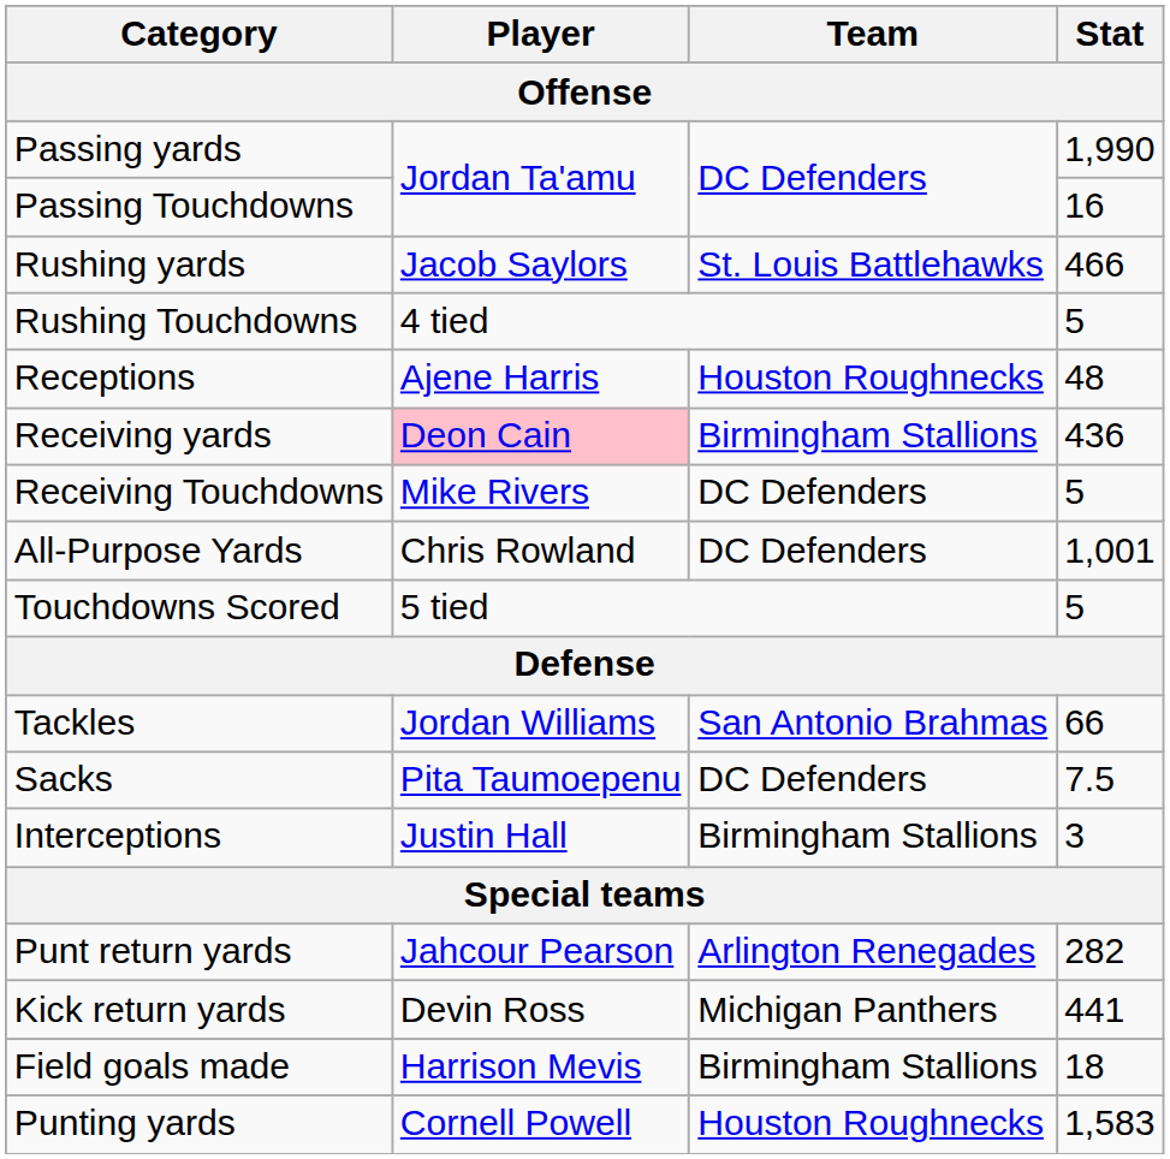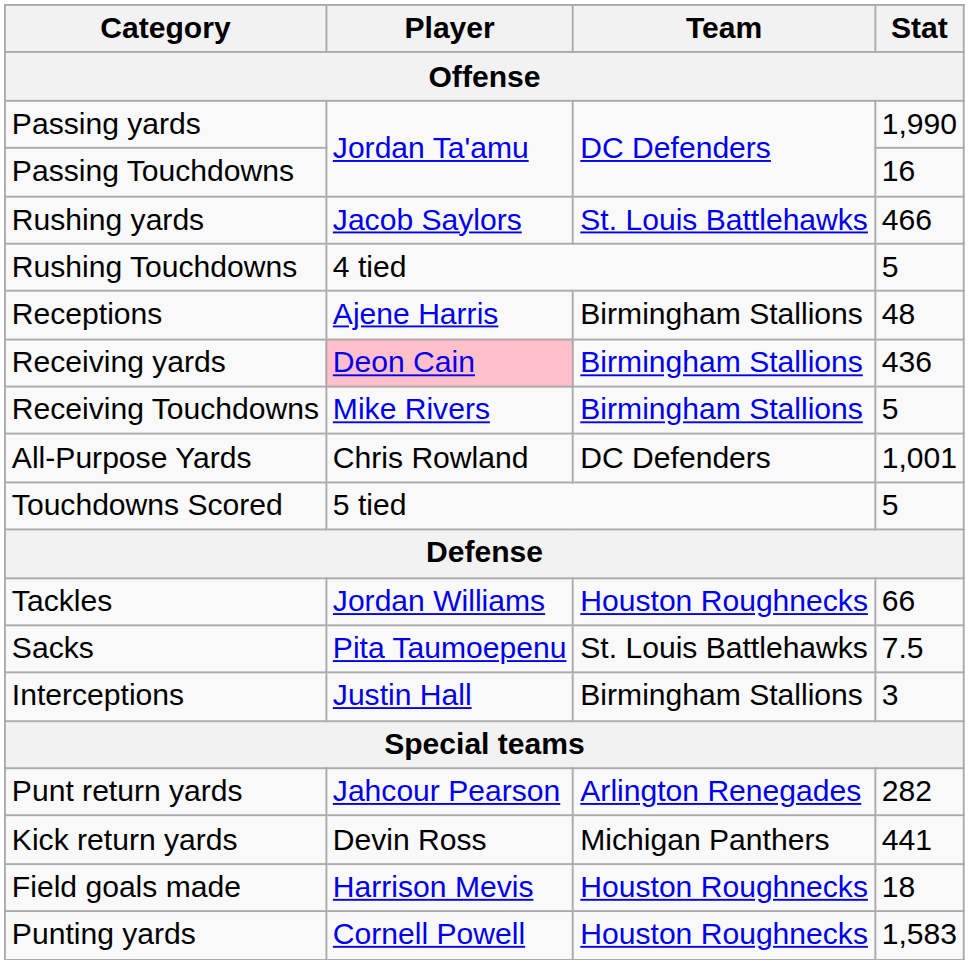Receptions | Team: Houston Roughnecks -> Birmingham Stallions
Receiving Touchdowns | Team: DC Defenders -> Birmingham Stallions
Tackles | Team: San Antonio Brahmas -> Houston Roughnecks
Sacks | Team: DC Defenders -> St. Louis Battlehawks
Field goals made | Team: Birmingham Stallions -> Houston Roughnecks
